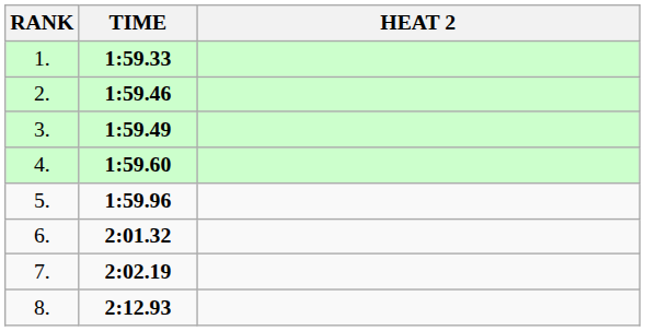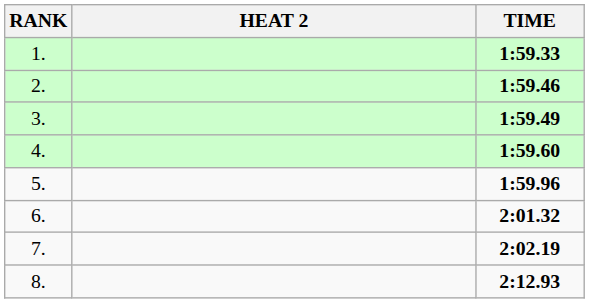columns swapped: HEAT 2 <-> TIME
